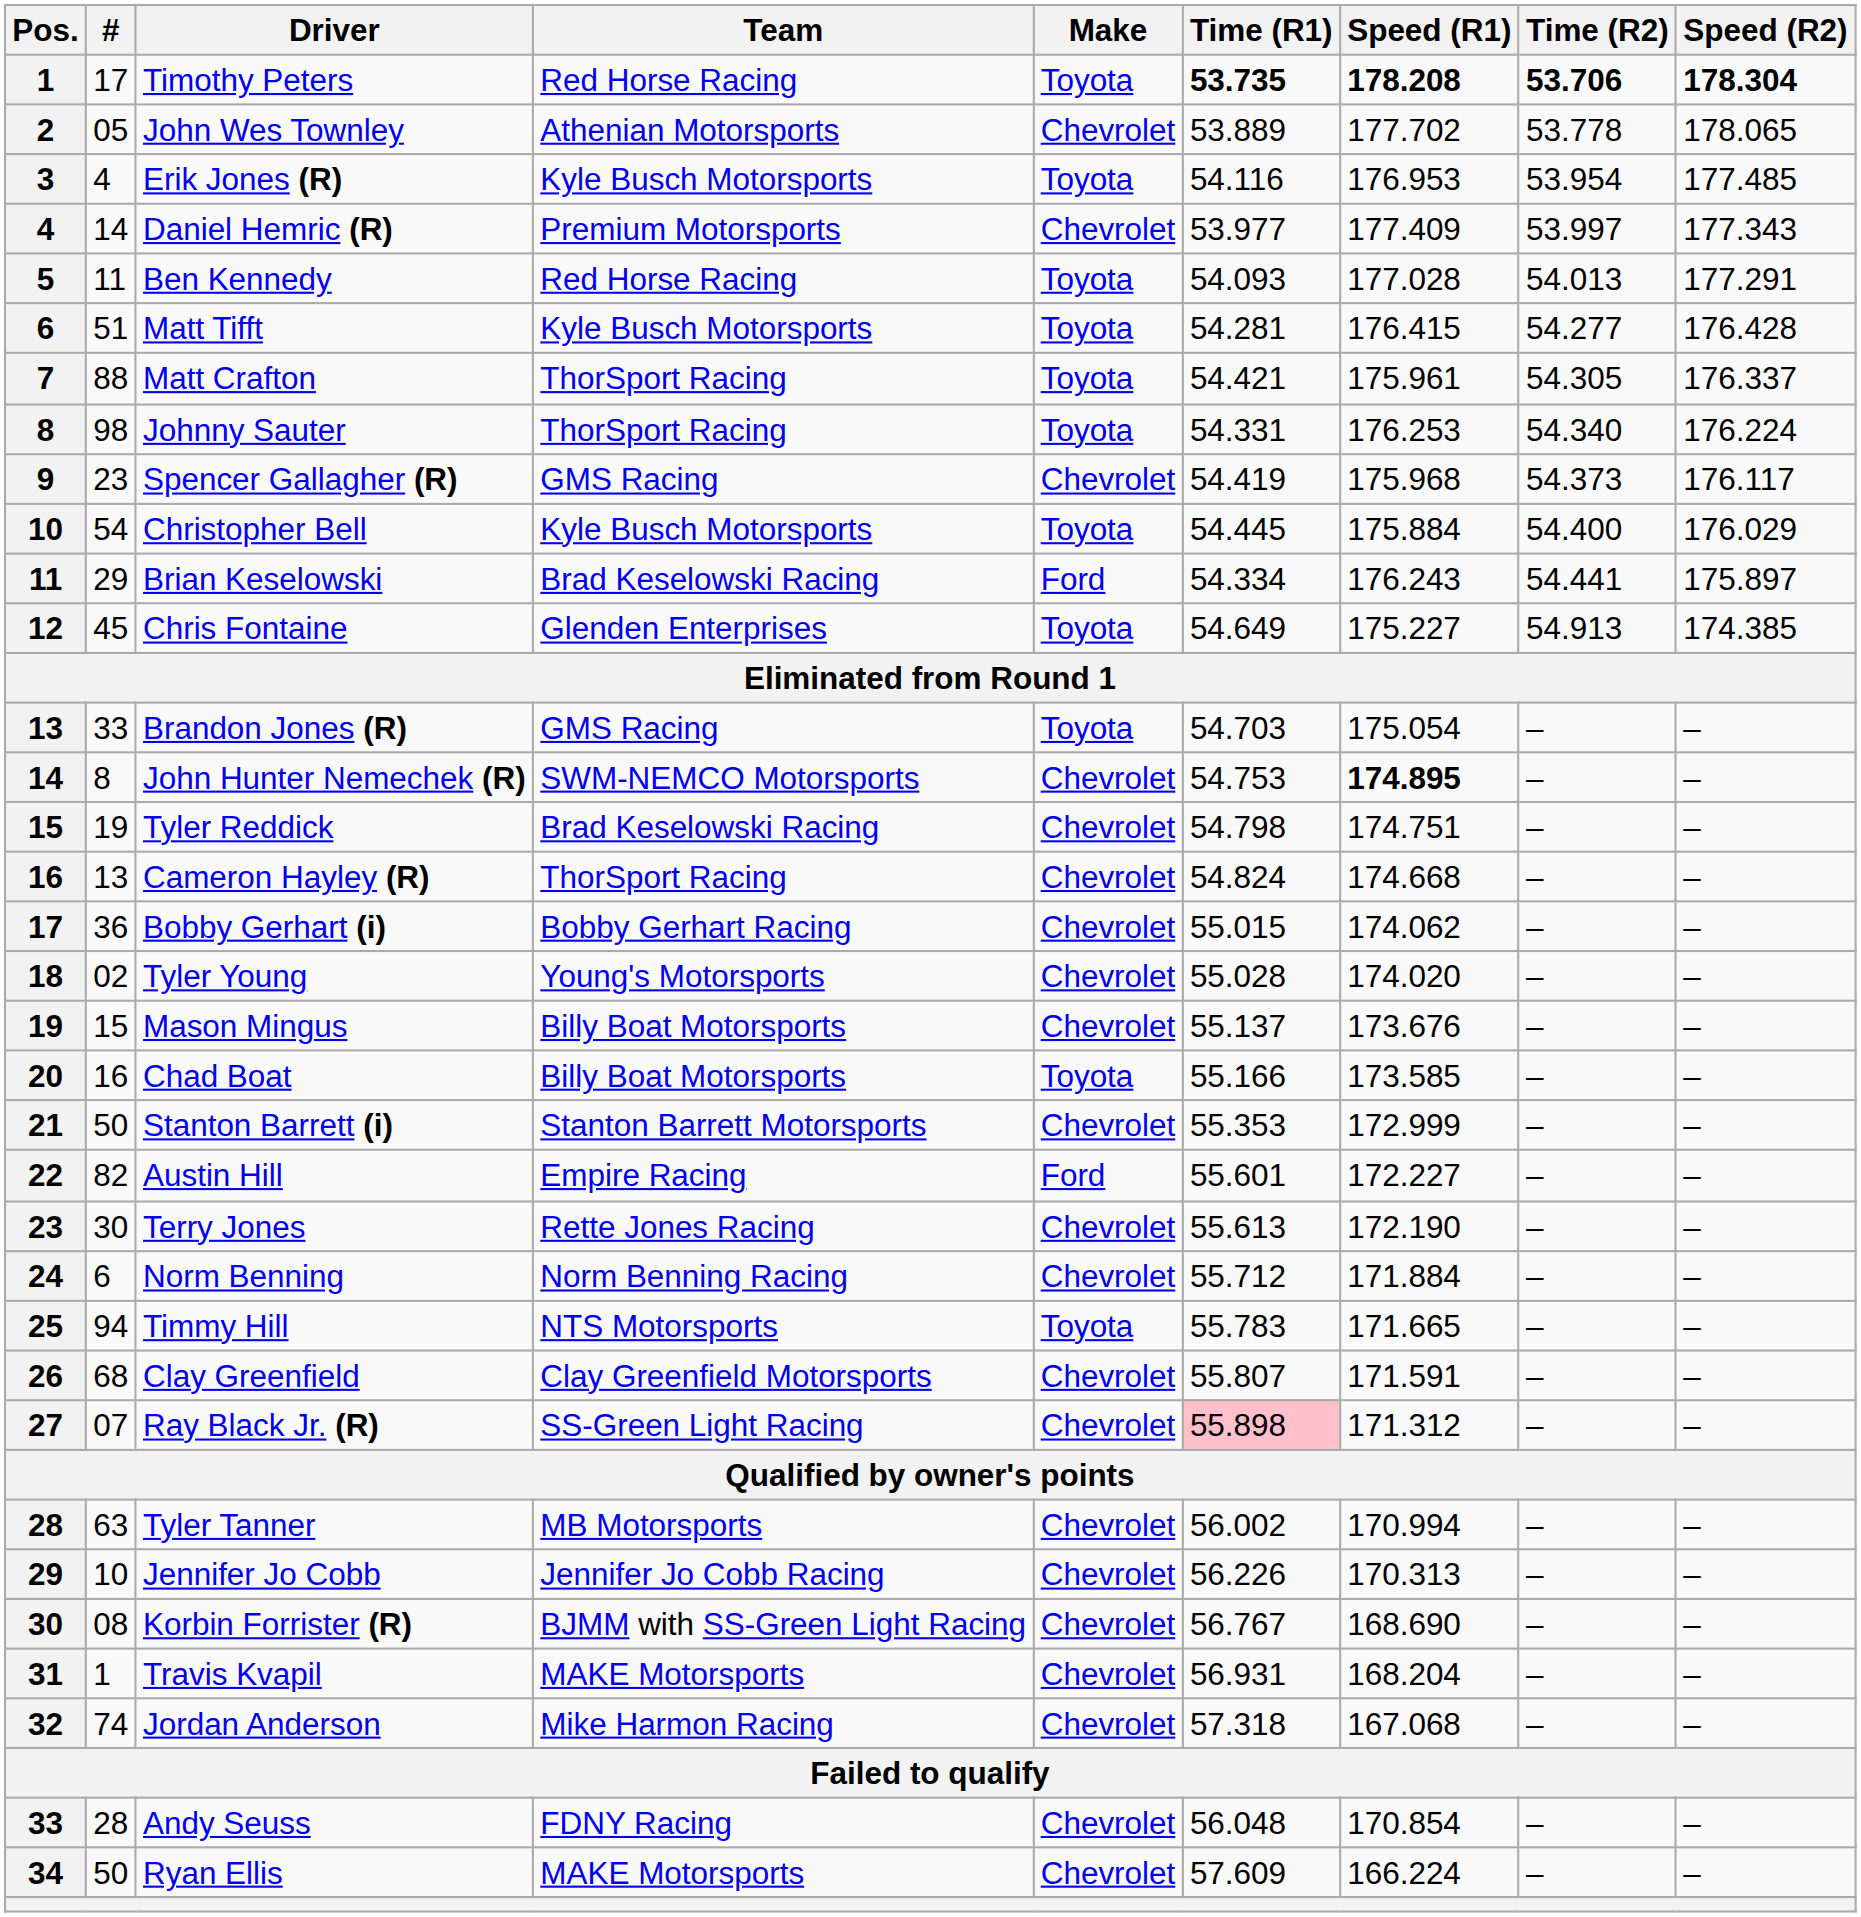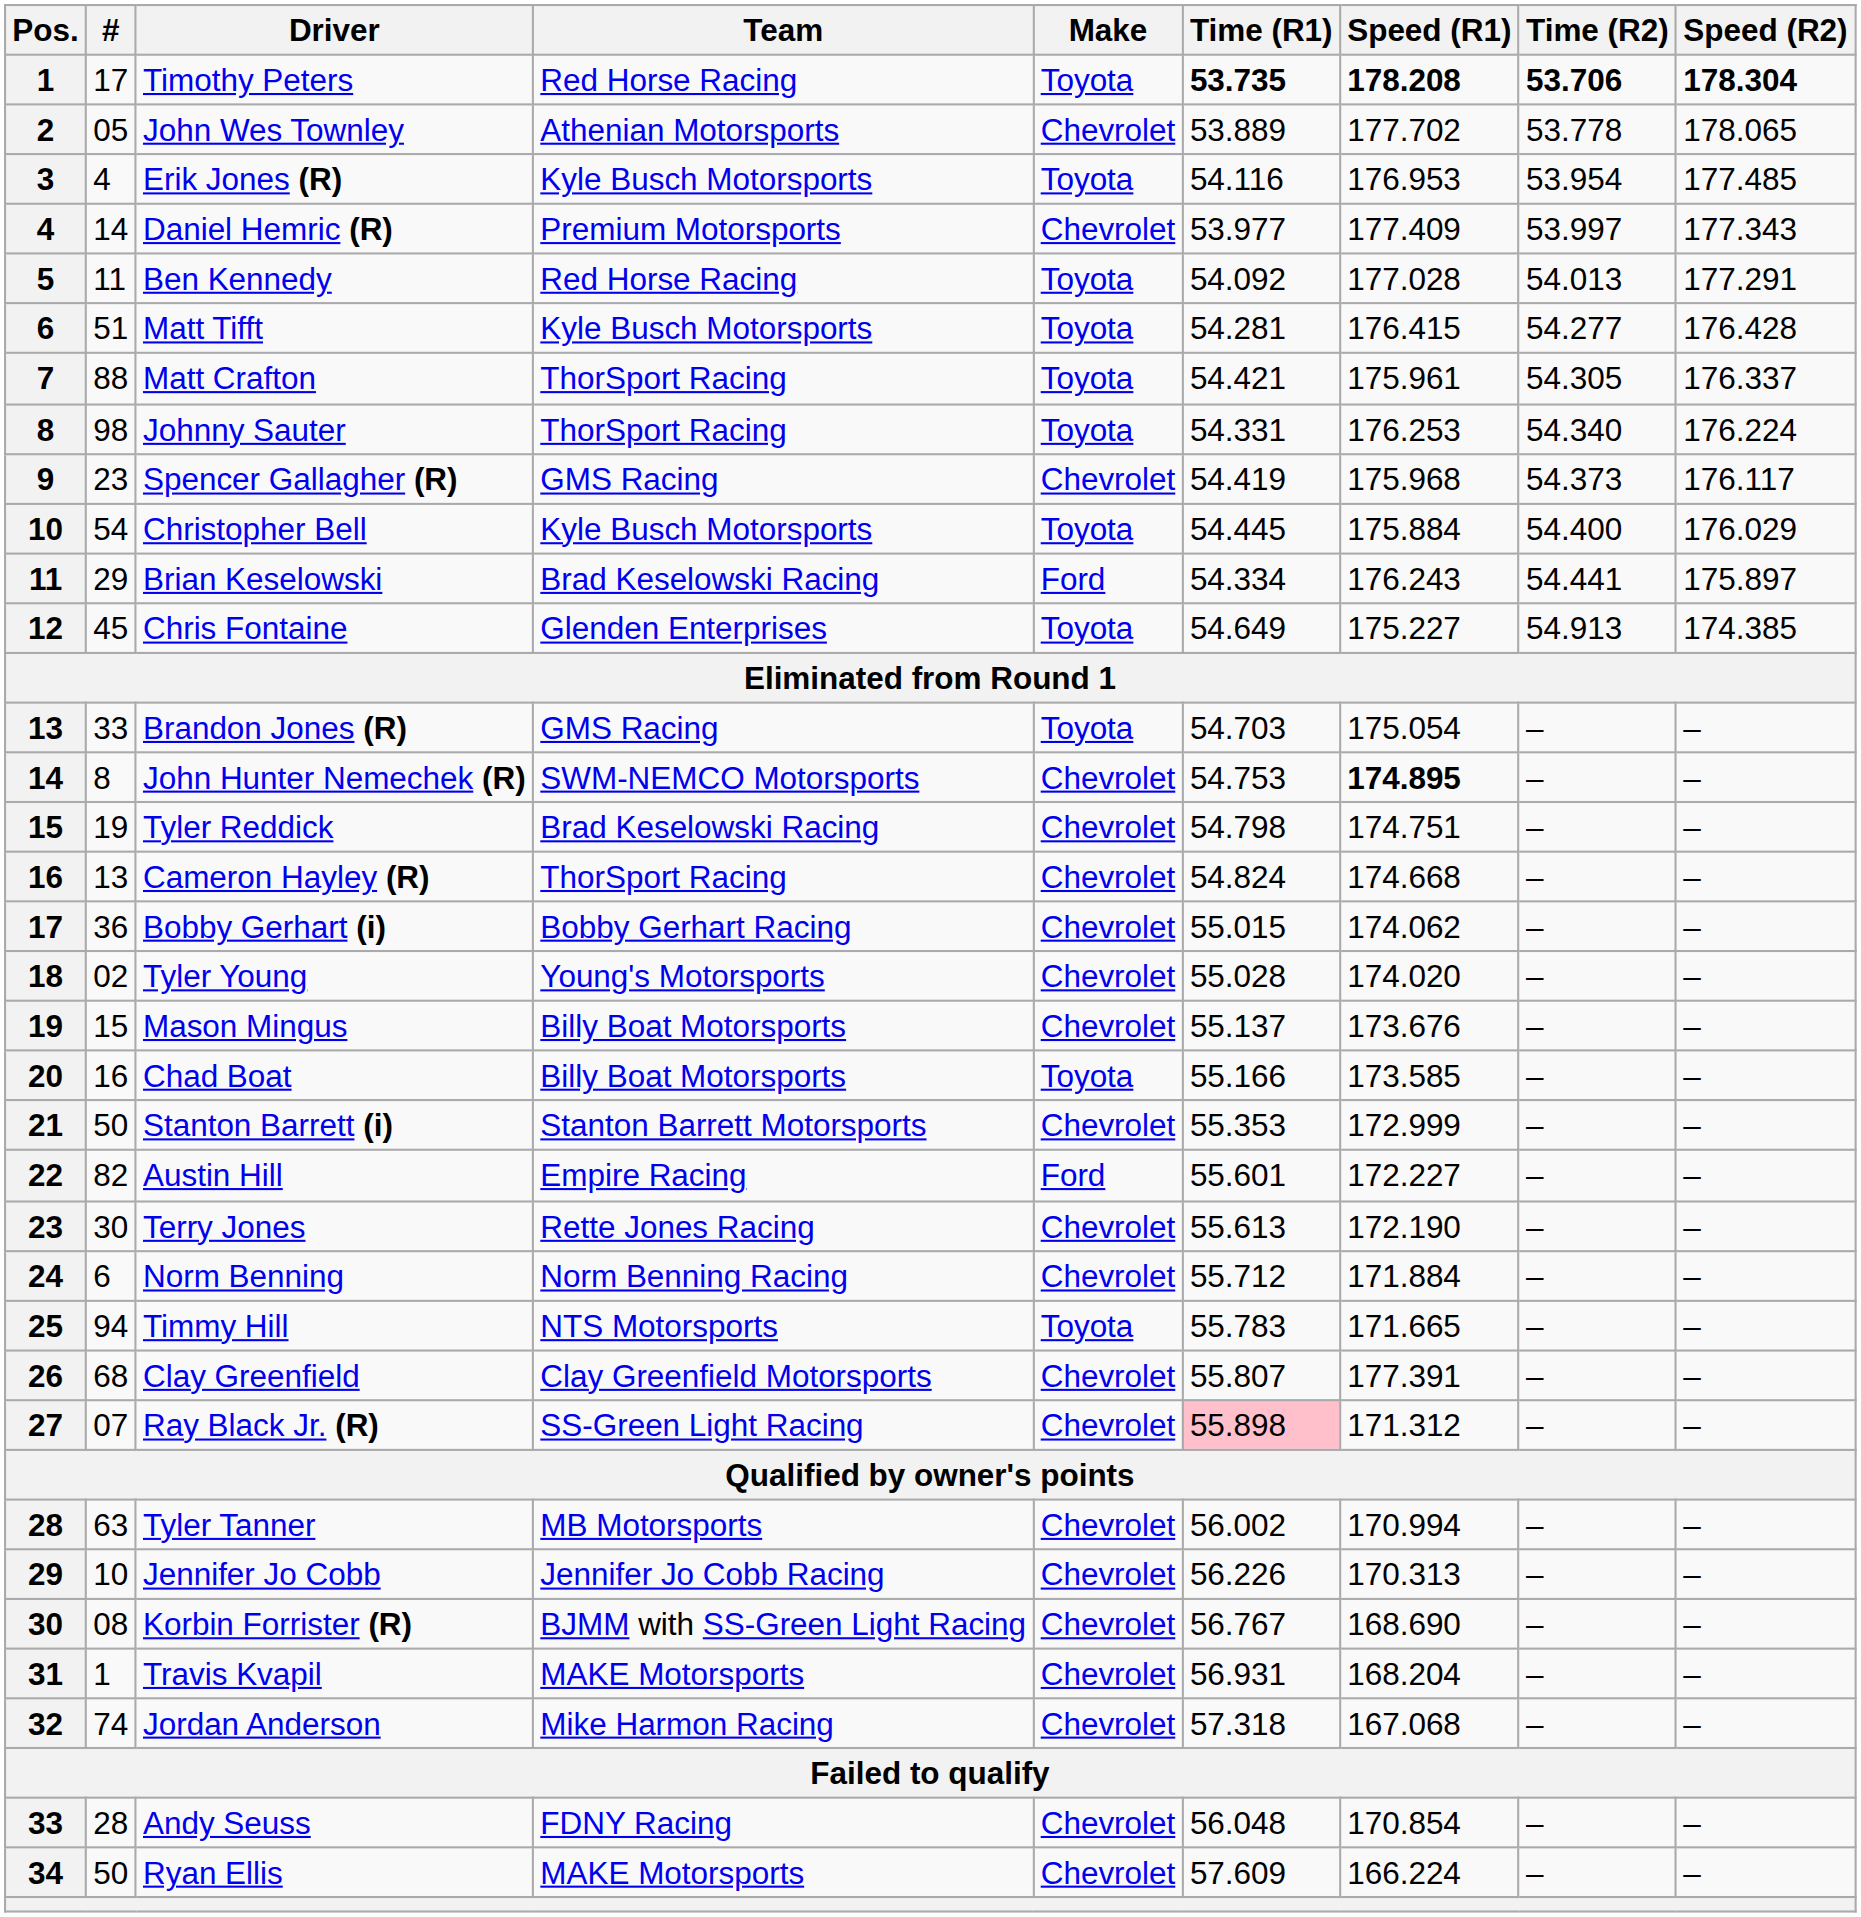Ben Kennedy | Time (R1): 54.093 -> 54.092
Clay Greenfield | Speed (R1): 171.591 -> 177.391
